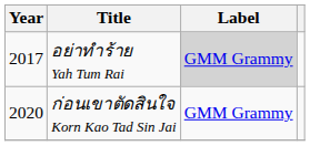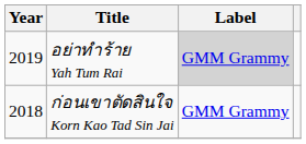อย่าทำร้าย Yah Tum Rai | Year: 2017 -> 2019
ก่อนเขาตัดสินใจ Korn Kao Tad Sin Jai | Year: 2020 -> 2018
